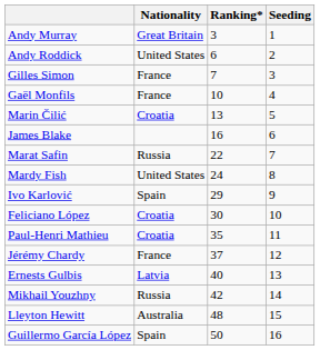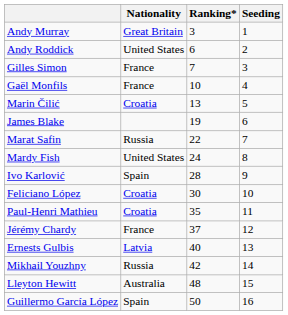James Blake | Ranking*: 16 -> 19
Ivo Karlović | Ranking*: 29 -> 28
